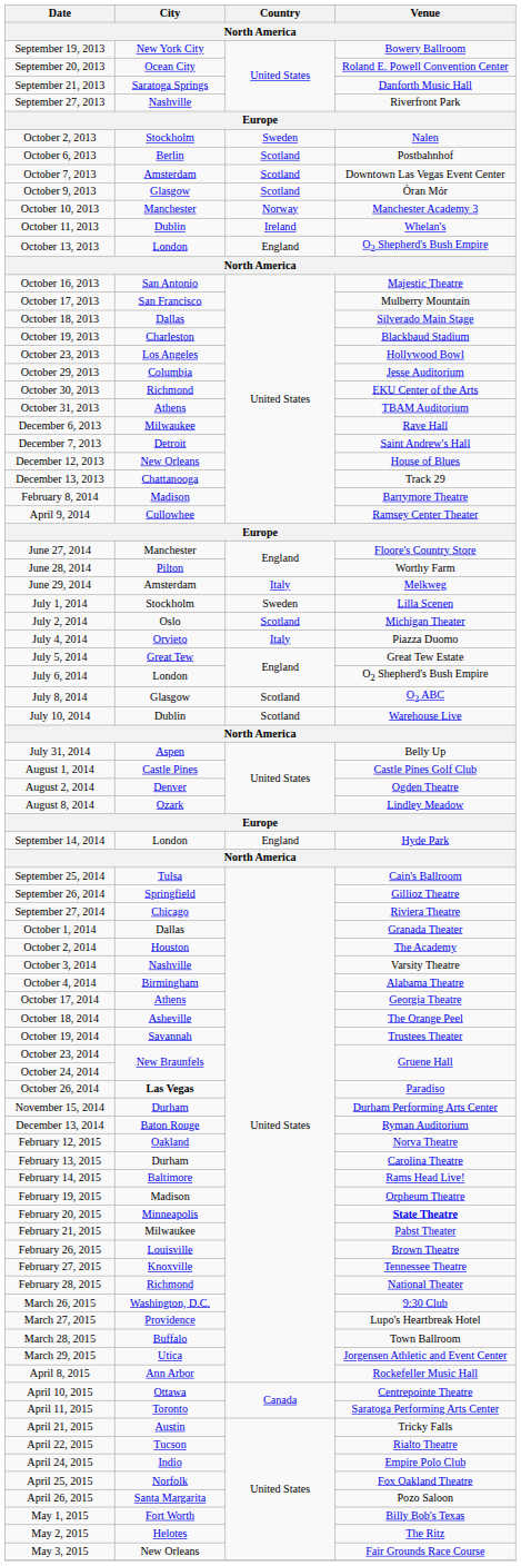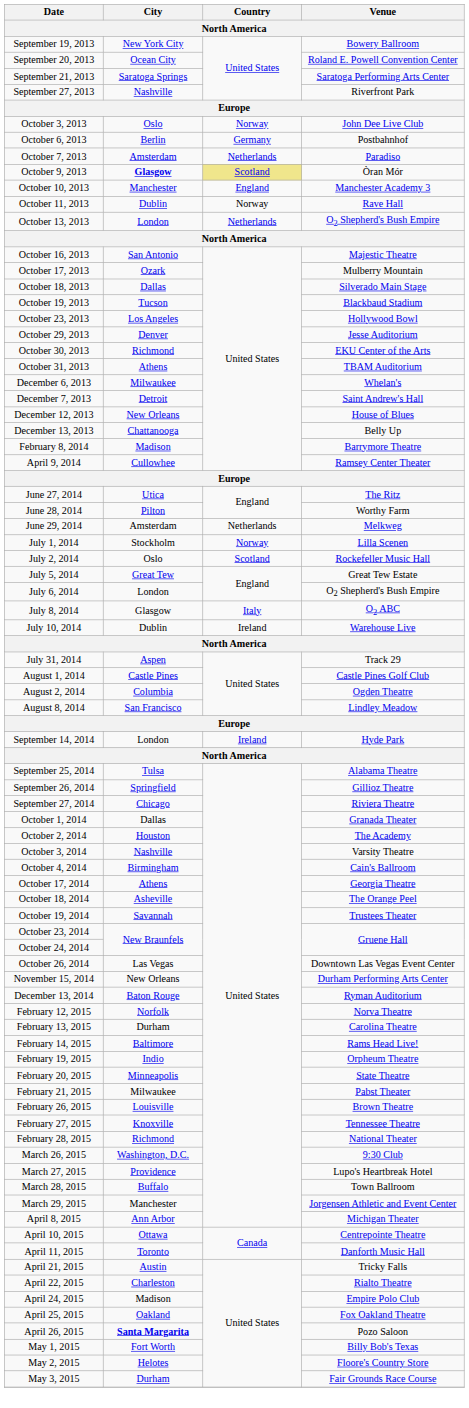September 21, 2013 | Venue: Danforth Music Hall -> Saratoga Performing Arts Center
- row: October 2, 2013 | Stockholm | Sweden | Nalen
+ row: October 3, 2013 | Oslo | Norway | John Dee Live Club
October 6, 2013 | Country: Scotland -> Germany
October 7, 2013 | Country: Scotland -> Netherlands
October 7, 2013 | Venue: Downtown Las Vegas Event Center -> Paradiso
October 9, 2013 | City: normal -> bold
October 9, 2013 | Country: no background -> khaki background
October 10, 2013 | Country: Norway -> England
October 11, 2013 | Country: Ireland -> Norway
October 11, 2013 | Venue: Whelan's -> Rave Hall
October 13, 2013 | Country: England -> Netherlands
October 17, 2013 | City: San Francisco -> Ozark
October 19, 2013 | City: Charleston -> Tucson
October 29, 2013 | City: Columbia -> Denver
December 6, 2013 | Venue: Rave Hall -> Whelan's
December 13, 2013 | Venue: Track 29 -> Belly Up
June 27, 2014 | City: Manchester -> Utica
June 27, 2014 | Venue: Floore's Country Store -> The Ritz
June 29, 2014 | Country: Italy -> Netherlands
July 1, 2014 | Country: Sweden -> Norway
July 2, 2014 | Venue: Michigan Theater -> Rockefeller Music Hall
- row: July 4, 2014 | Orvieto | Italy | Piazza Duomo
July 8, 2014 | Country: Scotland -> Italy
July 10, 2014 | Country: Scotland -> Ireland
July 31, 2014 | Venue: Belly Up -> Track 29
August 2, 2014 | City: Denver -> Columbia
August 8, 2014 | City: Ozark -> San Francisco
September 14, 2014 | Country: England -> Ireland
September 25, 2014 | Venue: Cain's Ballroom -> Alabama Theatre
October 4, 2014 | Venue: Alabama Theatre -> Cain's Ballroom
October 26, 2014 | City: bold -> normal
October 26, 2014 | Venue: Paradiso -> Downtown Las Vegas Event Center
November 15, 2014 | City: Durham -> New Orleans
February 12, 2015 | City: Oakland -> Norfolk
February 19, 2015 | City: Madison -> Indio
February 20, 2015 | Venue: bold -> normal
March 29, 2015 | City: Utica -> Manchester
April 8, 2015 | Venue: Rockefeller Music Hall -> Michigan Theater
April 11, 2015 | Venue: Saratoga Performing Arts Center -> Danforth Music Hall
April 22, 2015 | City: Tucson -> Charleston
April 24, 2015 | City: Indio -> Madison
April 25, 2015 | City: Norfolk -> Oakland
April 26, 2015 | City: normal -> bold
May 2, 2015 | Venue: The Ritz -> Floore's Country Store
May 3, 2015 | City: New Orleans -> Durham
